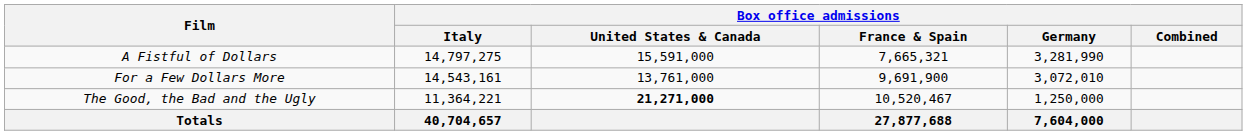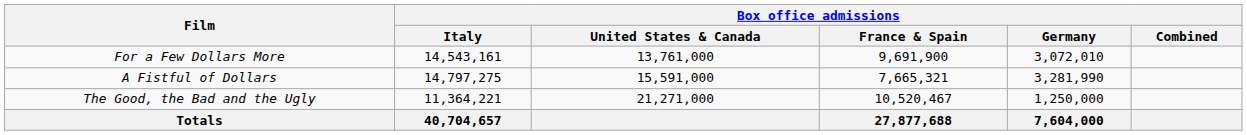rows swapped: A Fistful of Dollars <-> For a Few Dollars More
The Good, the Bad and the Ugly | Box office admissions / United States & Canada: bold -> normal
